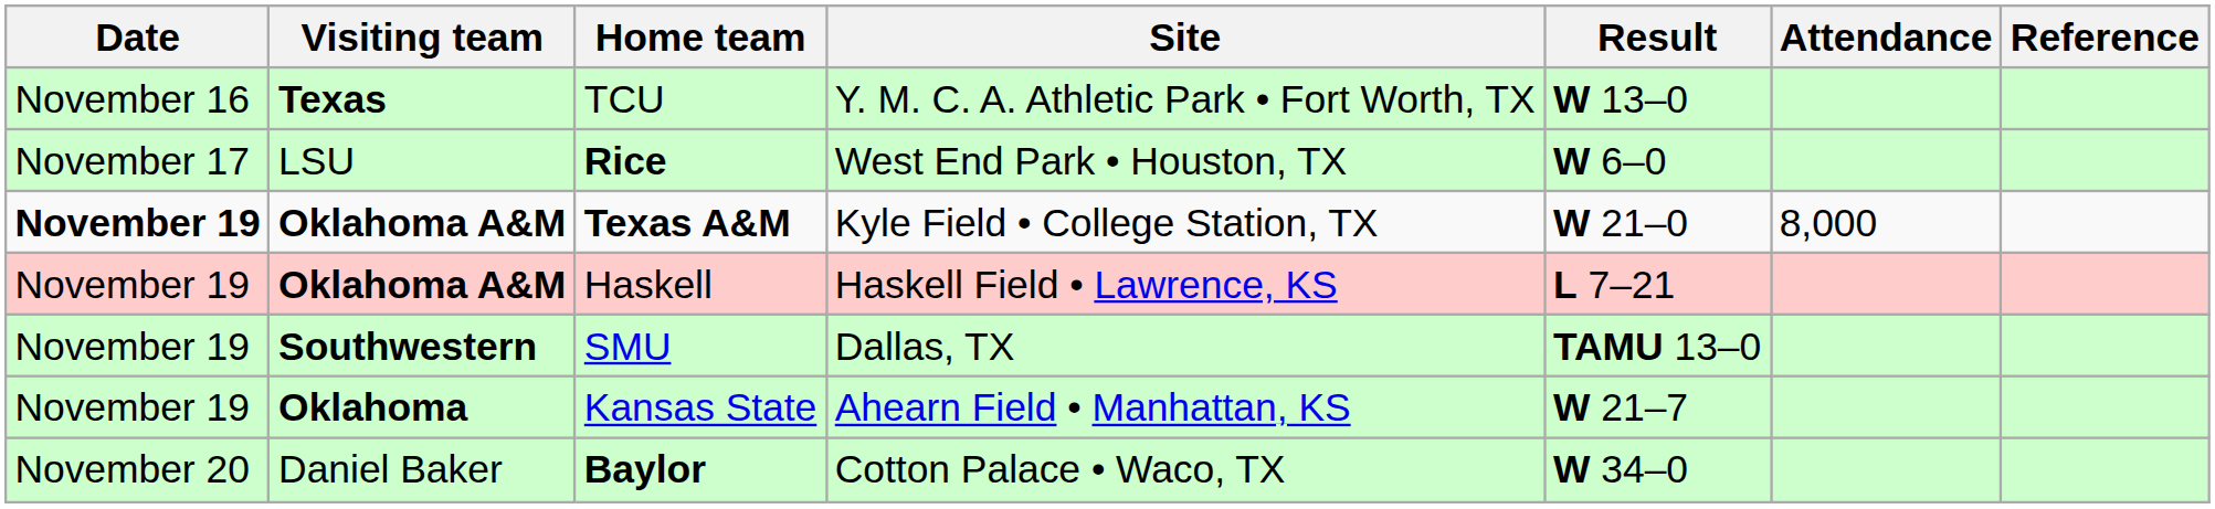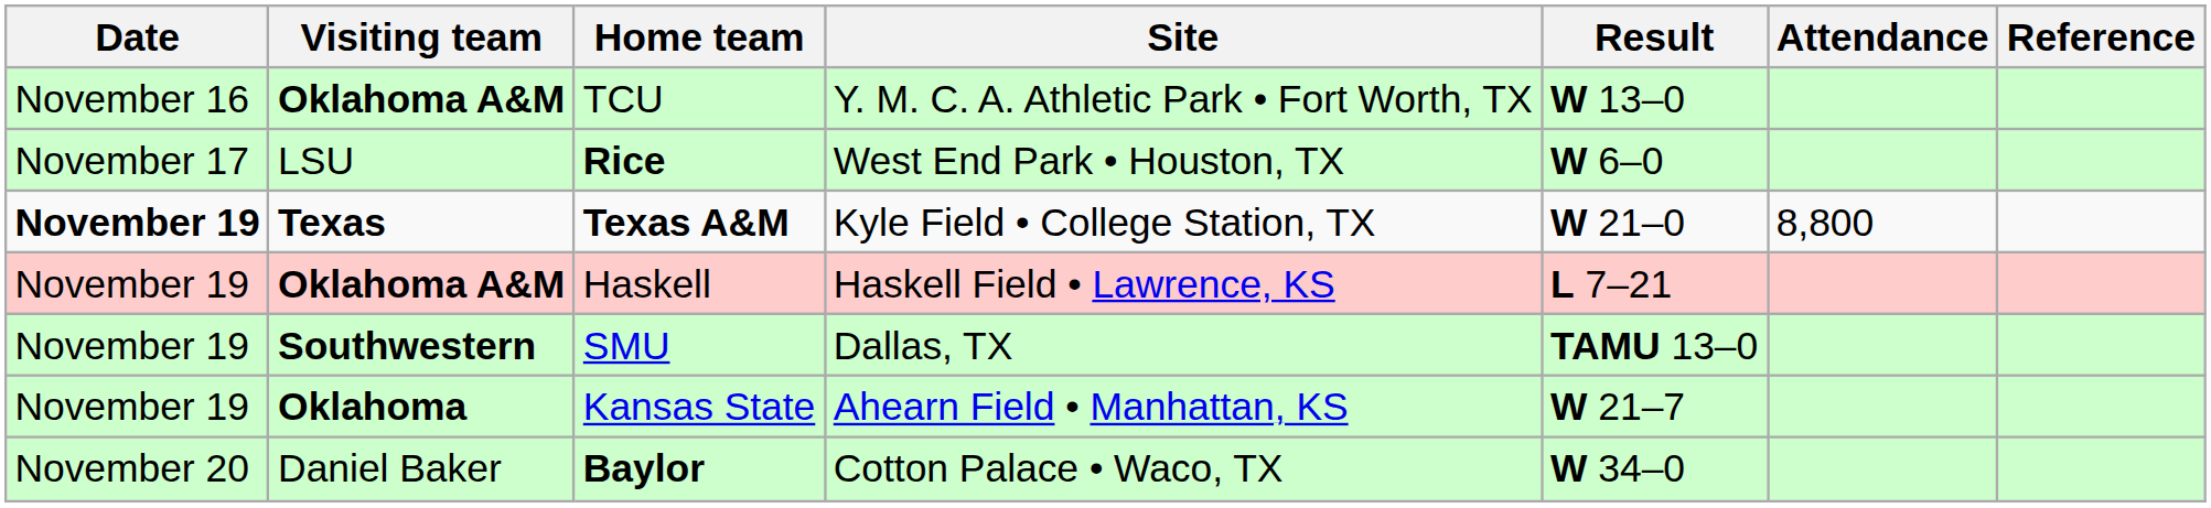TCU | Visiting team: Texas -> Oklahoma A&M
Texas A&M | Visiting team: Oklahoma A&M -> Texas
Texas A&M | Attendance: 8,000 -> 8,800
